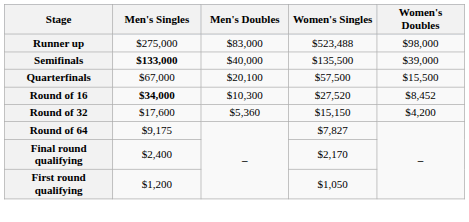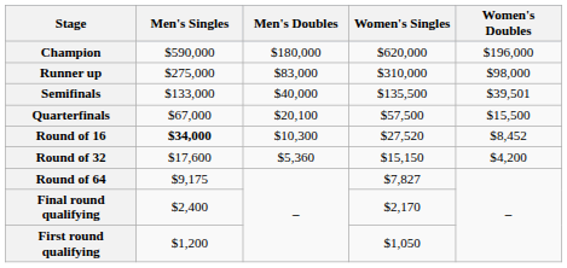+ row: Champion | $590,000 | $180,000 | $620,000 | $196,000
Runner up | Women's Singles: $523,488 -> $310,000
Semifinals | Men's Singles: bold -> normal
Semifinals | Women's Doubles: $39,000 -> $39,501
